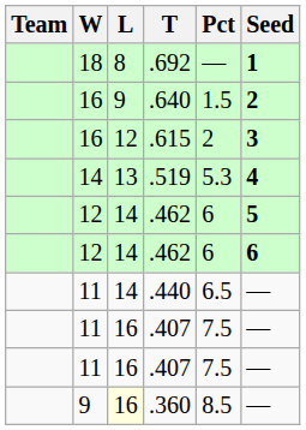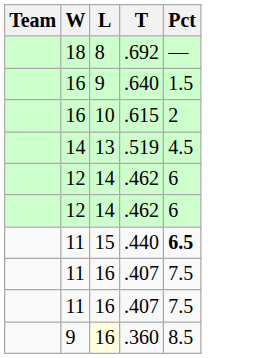- column: Seed | 1 | 2 | 3 | 4 | 5 | 6 | — | — | — | —
.615 | L: 12 -> 10
.519 | Pct: 5.3 -> 4.5
.440 | L: 14 -> 15
.440 | Pct: normal -> bold
